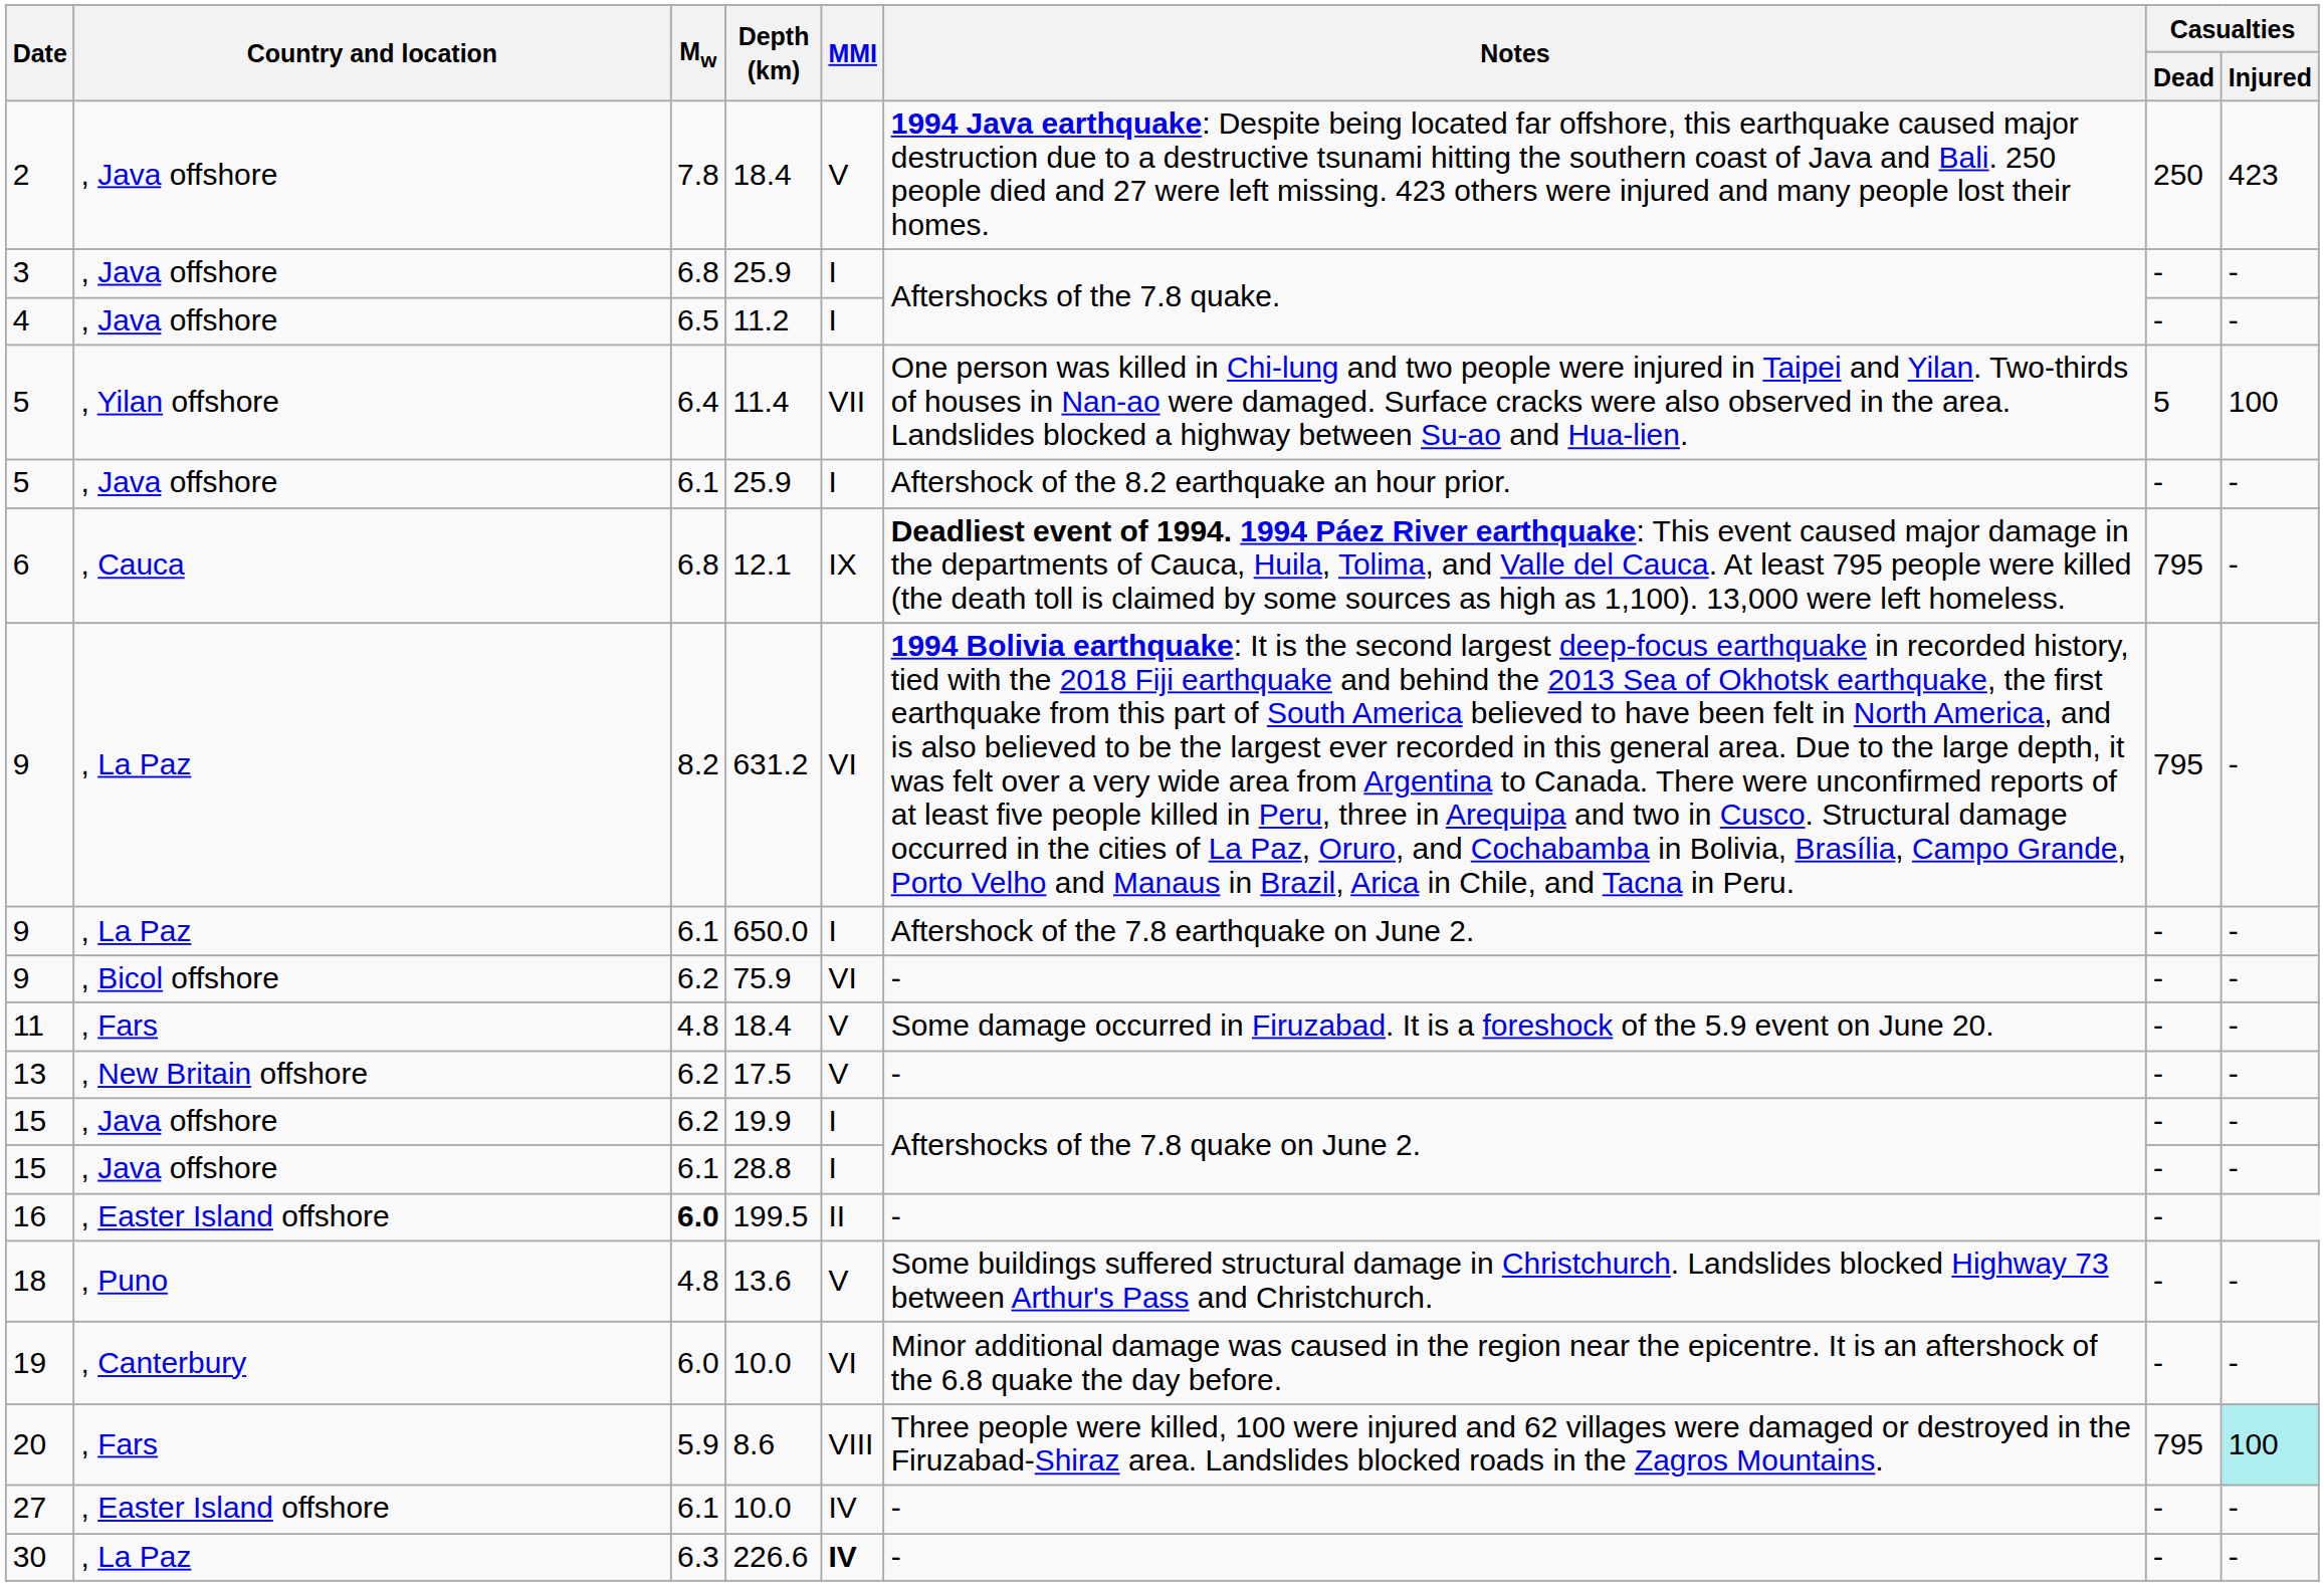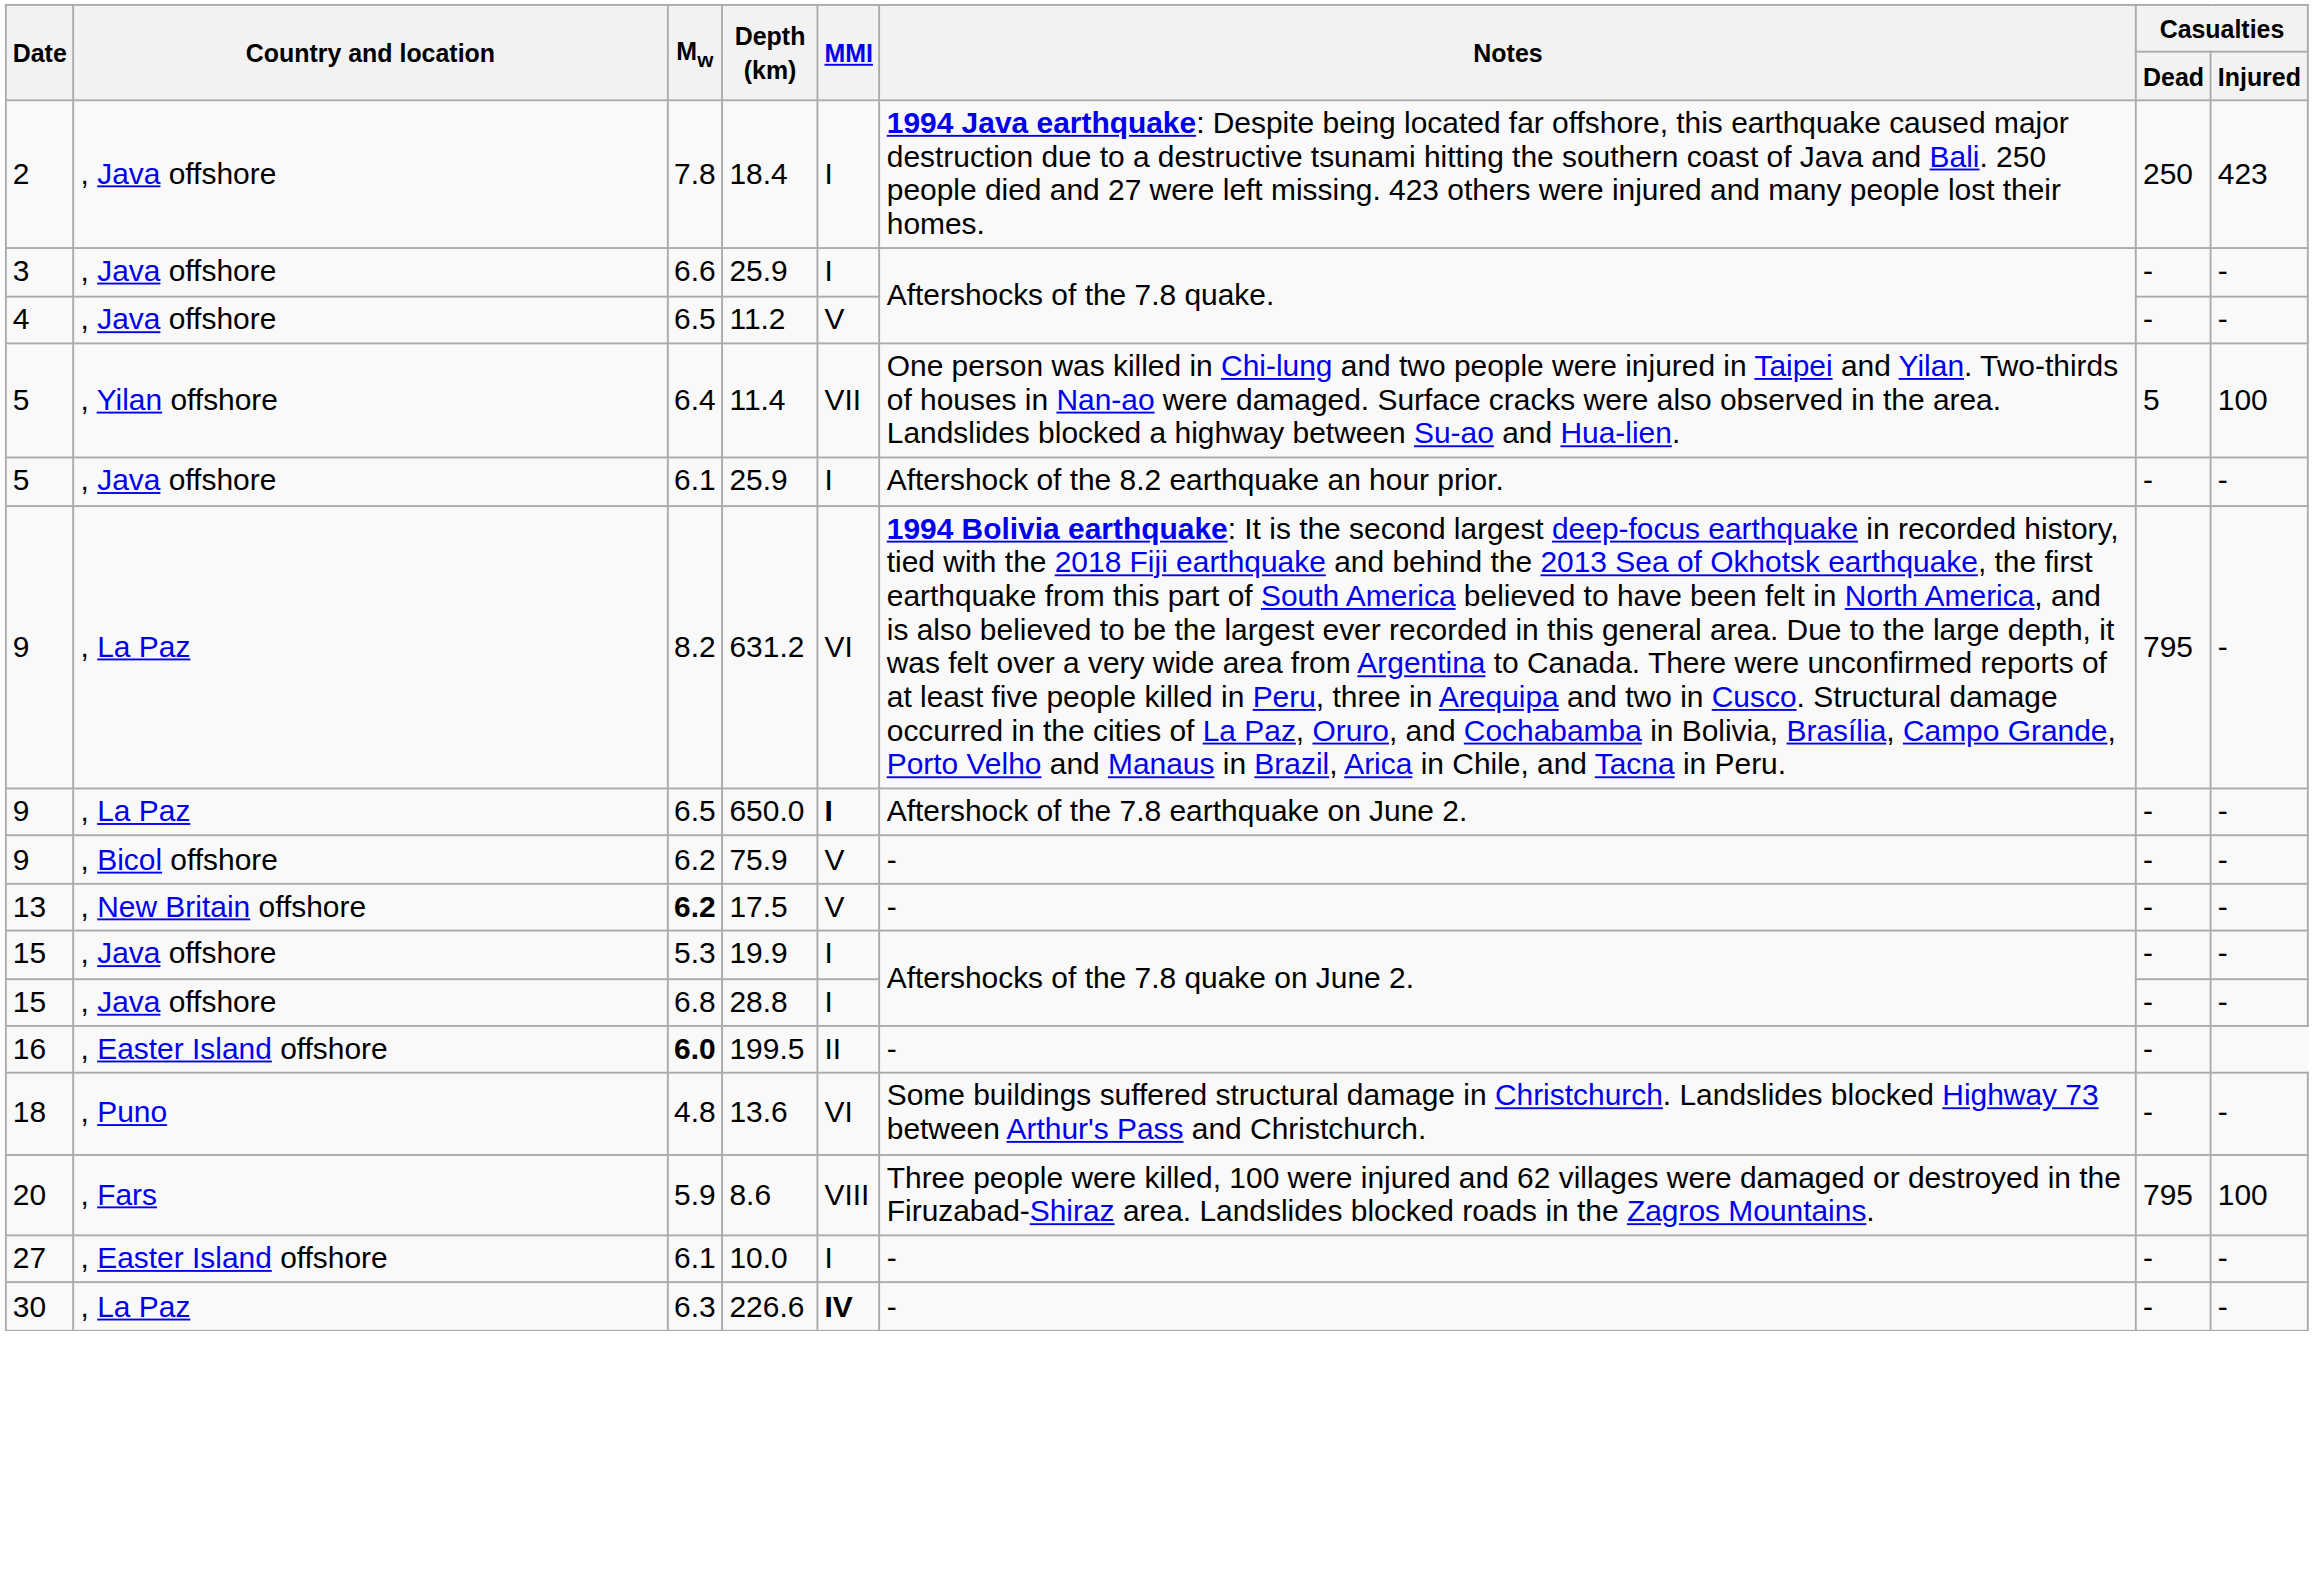2 / 18.4 | MMI: V -> I
3 / 25.9 | Mw: 6.8 -> 6.6
11.2 | MMI: I -> V
- row: 6 | , Cauca | 6.8 | 12.1 | IX | Deadliest event of 1994. 1994 Páez River earthquake: This event caused major damage in the departments of Cauca, Huila, Tolima, and Valle del Cauca. At least 795 people were killed (the death toll is claimed by some sources as high as 1,100). 13,000 were left homeless. | 795 | -
650.0 | Mw: 6.1 -> 6.5
650.0 | MMI: normal -> bold
75.9 | MMI: VI -> V
- row: 11 | , Fars | 4.8 | 18.4 | V | Some damage occurred in Firuzabad. It is a foreshock of the 5.9 event on June 20. | - | -
17.5 | Mw: normal -> bold
19.9 | Mw: 6.2 -> 5.3
28.8 | Mw: 6.1 -> 6.8
13.6 | MMI: V -> VI
- row: 19 | , Canterbury | 6.0 | 10.0 | VI | Minor additional damage was caused in the region near the epicentre. It is an aftershock of the 6.8 quake the day before. | - | -
8.6 | Casualties / Injured: paleturquoise background -> no background
27 / 10.0 | MMI: IV -> I
